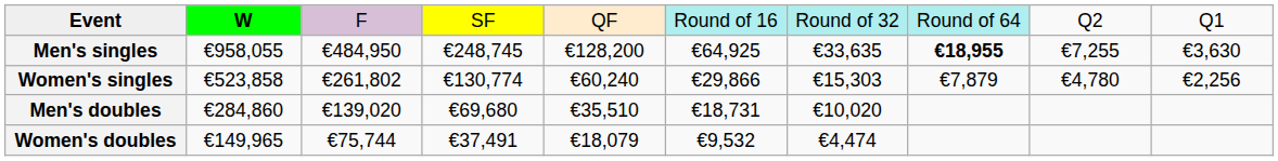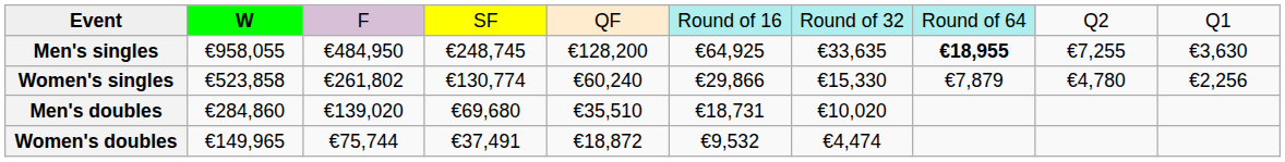Women's singles | column 7: €15,303 -> €15,330
Women's doubles | column 5: €18,079 -> €18,872
